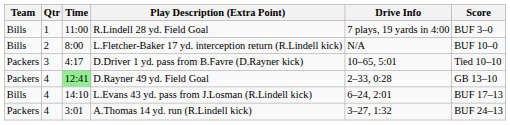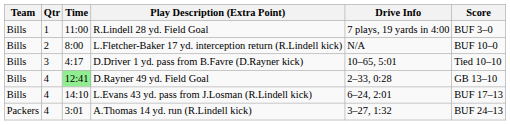D.Driver 1 yd. pass from B.Favre (D.Rayner kick) | Team: Packers -> Bills
D.Rayner 49 yd. Field Goal | Team: Packers -> Bills
